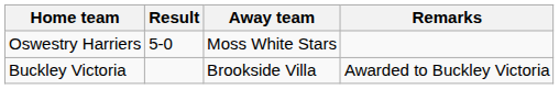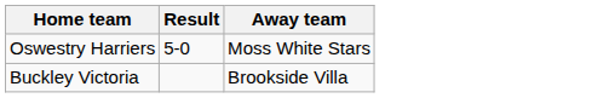- column: Remarks | Awarded to Buckley Victoria
